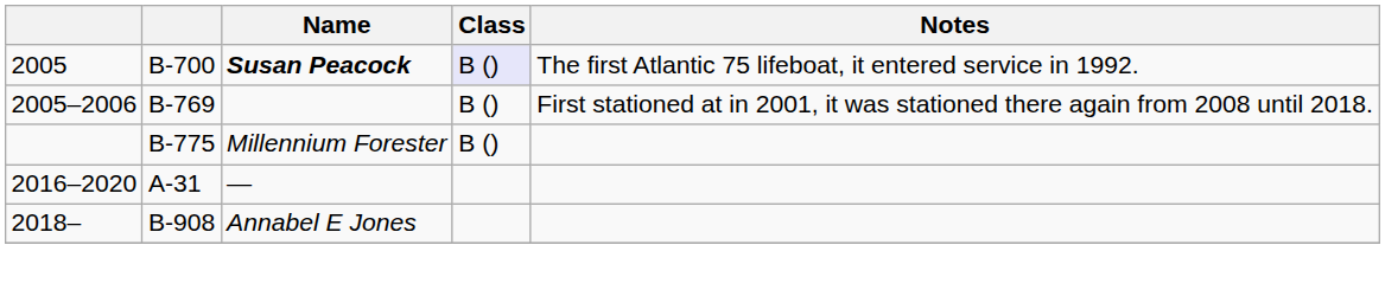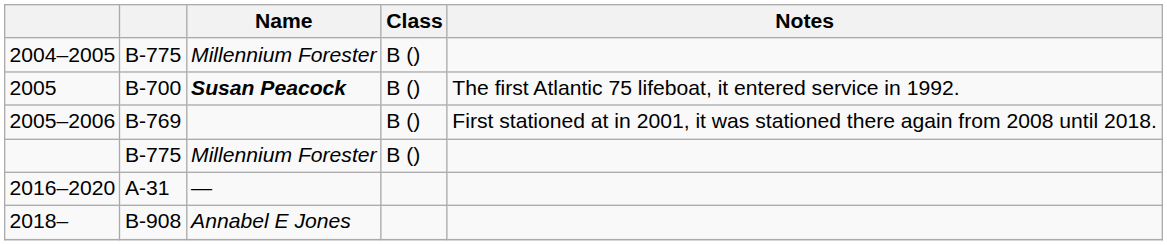+ row: 2004–2005 | B-775 | Millennium Forester | B ()
2005 | Class: lavender background -> no background
